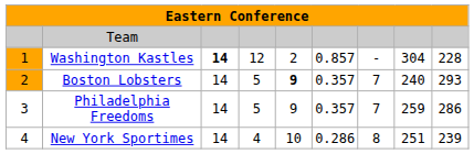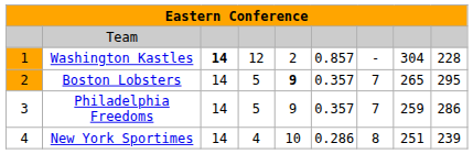Boston Lobsters | column 8: 240 -> 265
Boston Lobsters | column 9: 293 -> 295
